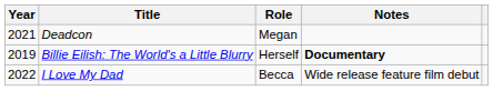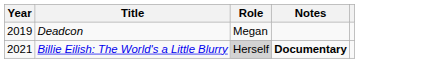Deadcon | Year: 2021 -> 2019
Billie Eilish: The World's a Little Blurry | Year: 2019 -> 2021
Billie Eilish: The World's a Little Blurry | Role: no background -> lightgrey background
- row: 2022 | I Love My Dad | Becca | Wide release feature film debut
